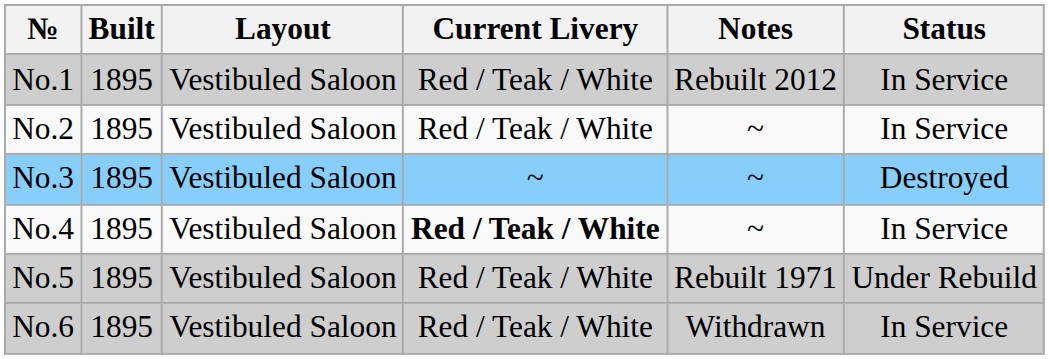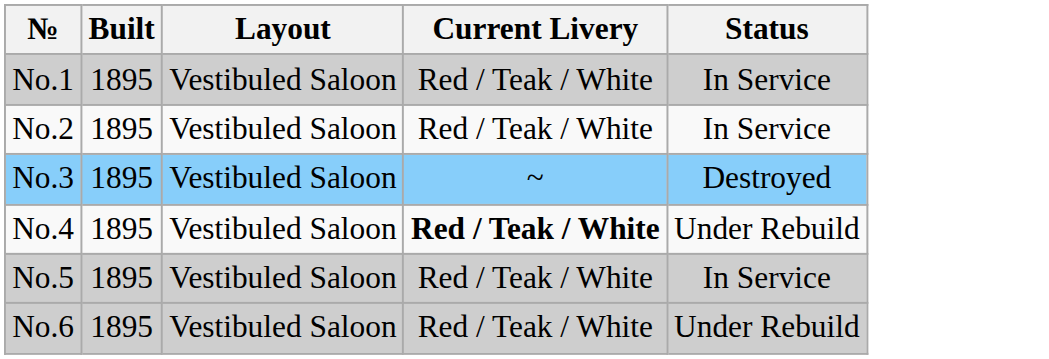- column: Notes | Rebuilt 2012 | ~ | ~ | ~ | Rebuilt 1971 | Withdrawn
No.4 | Status: In Service -> Under Rebuild
No.5 | Status: Under Rebuild -> In Service
No.6 | Status: In Service -> Under Rebuild
